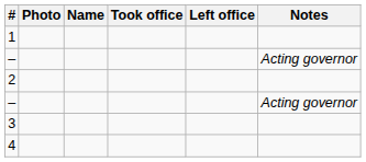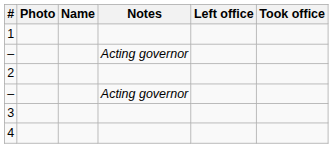columns swapped: Took office <-> Notes
